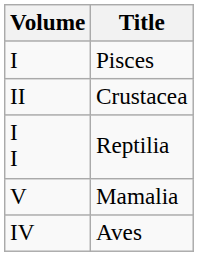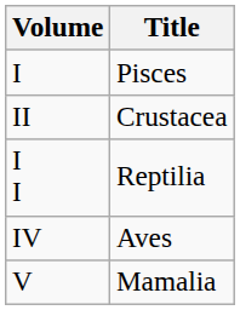rows swapped: IV <-> V
